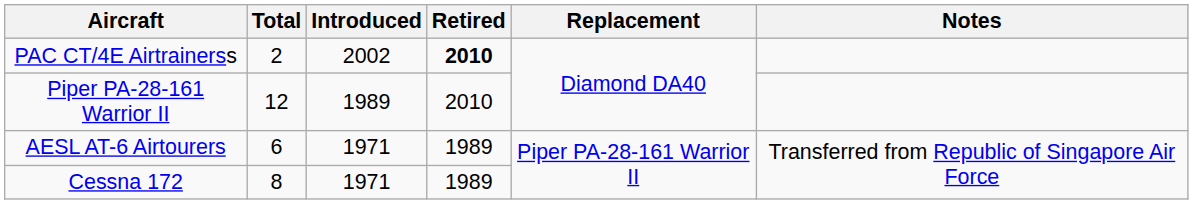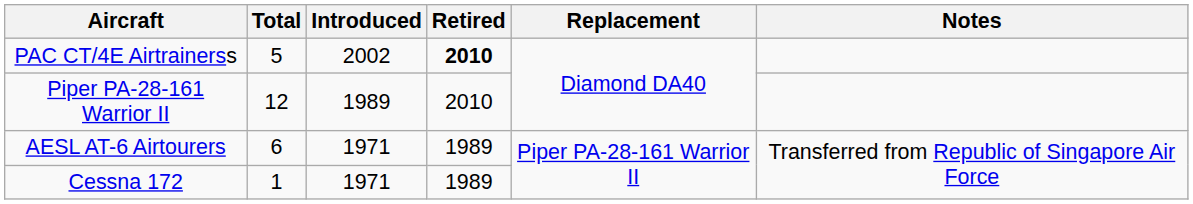PAC CT/4E Airtrainerss | Total: 2 -> 5
Cessna 172 | Total: 8 -> 1
